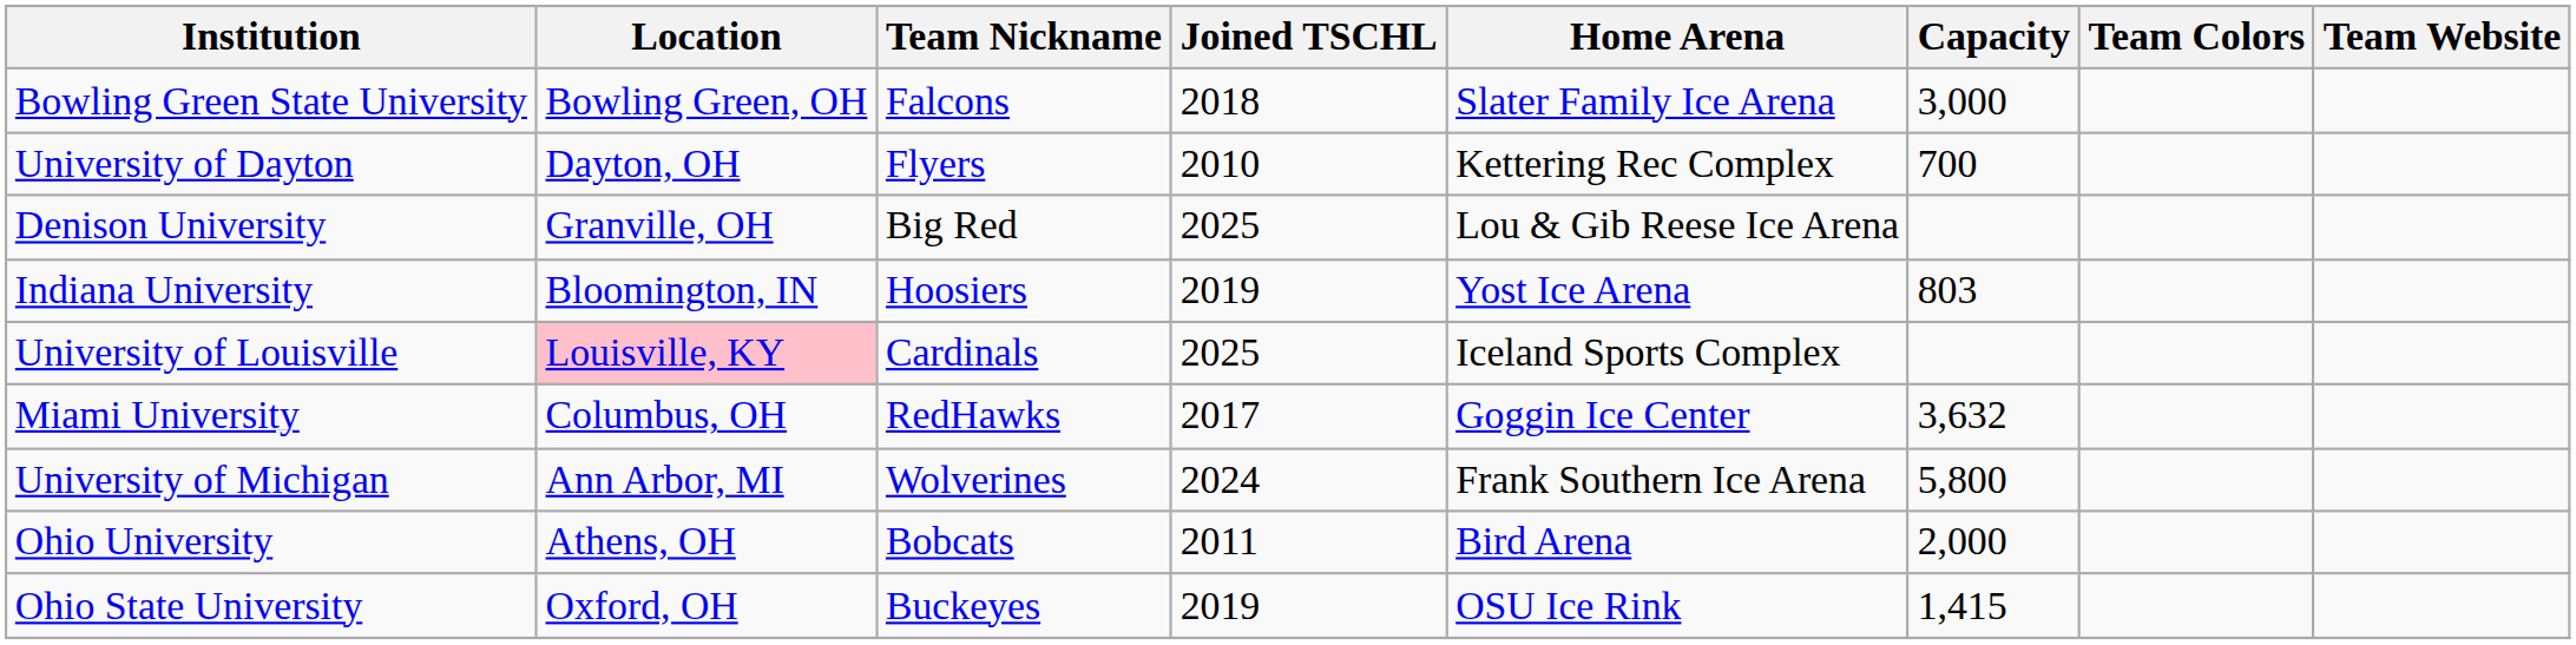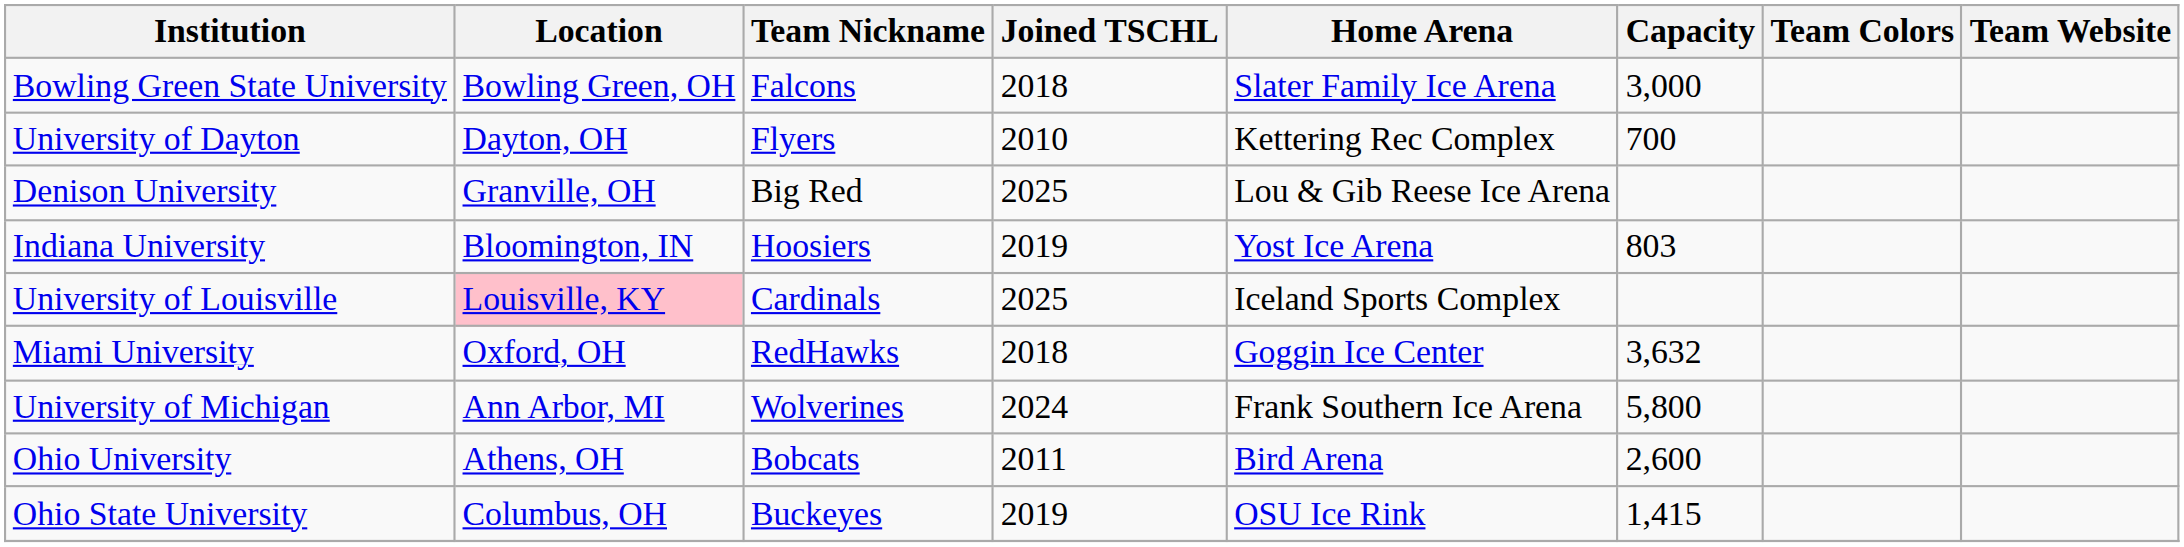Miami University | Location: Columbus, OH -> Oxford, OH
Miami University | Joined TSCHL: 2017 -> 2018
Ohio University | Capacity: 2,000 -> 2,600
Ohio State University | Location: Oxford, OH -> Columbus, OH
